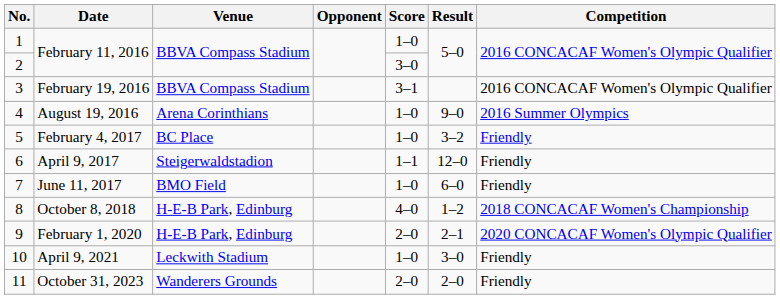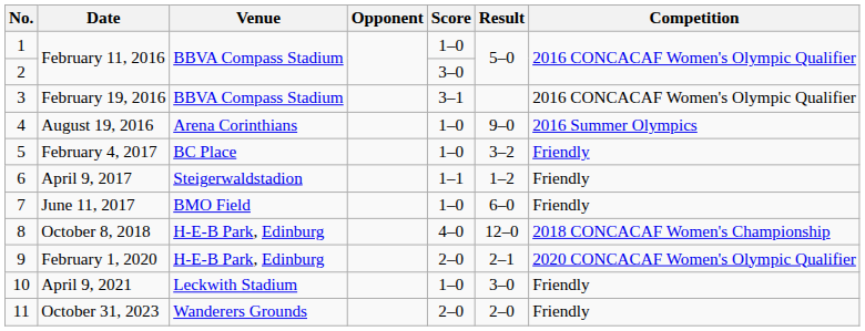April 9, 2017 | Result: 12–0 -> 1–2
October 8, 2018 | Result: 1–2 -> 12–0
